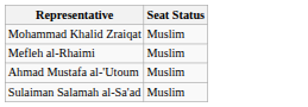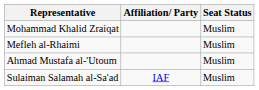+ column: Affiliation/ Party | IAF
